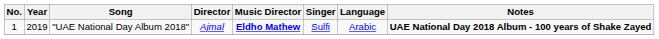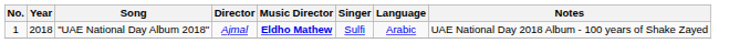"UAE National Day Album 2018" | Year: 2019 -> 2018
"UAE National Day Album 2018" | Notes: bold -> normal
